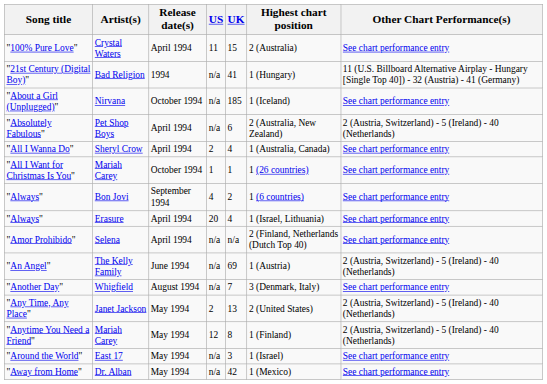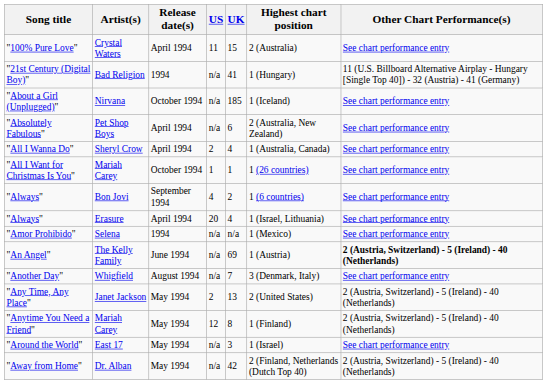"Absolutely Fabulous" | Other Chart Performance(s): 2 (Austria, Switzerland) - 5 (Ireland) - 40 (Netherlands) -> See chart performance entry
"Amor Prohibido" | Release date(s): April 1994 -> 1994
"Amor Prohibido" | Highest chart position: 2 (Finland, Netherlands (Dutch Top 40) -> 1 (Mexico)
"An Angel" | Other Chart Performance(s): normal -> bold
"Away from Home" | Highest chart position: 1 (Mexico) -> 2 (Finland, Netherlands (Dutch Top 40)
"Away from Home" | Other Chart Performance(s): See chart performance entry -> 2 (Austria, Switzerland) - 5 (Ireland) - 40 (Netherlands)
